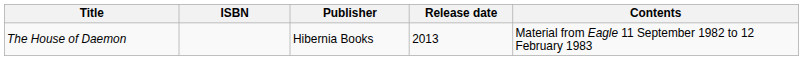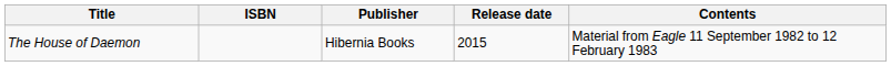The House of Daemon | Release date: 2013 -> 2015
